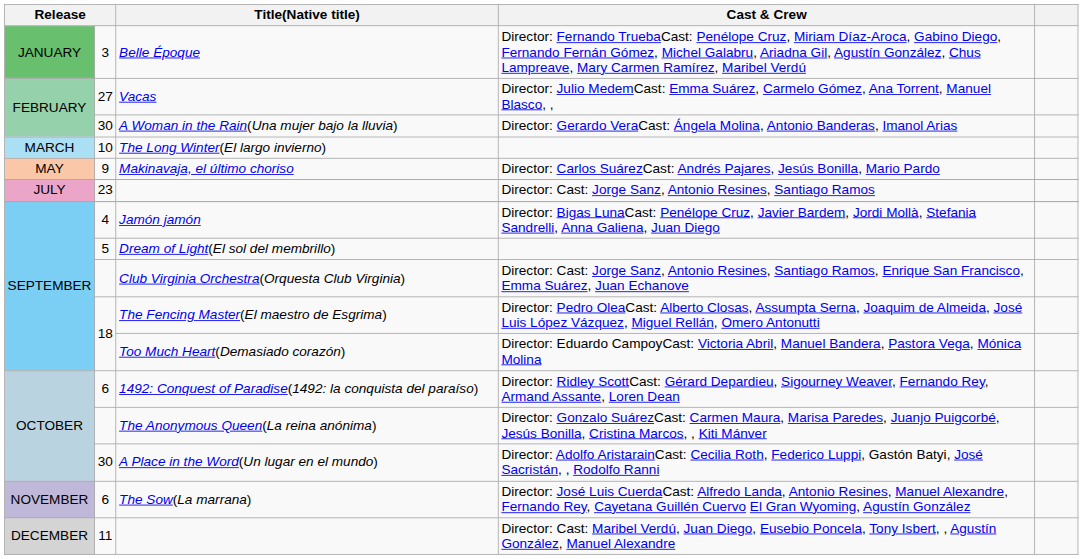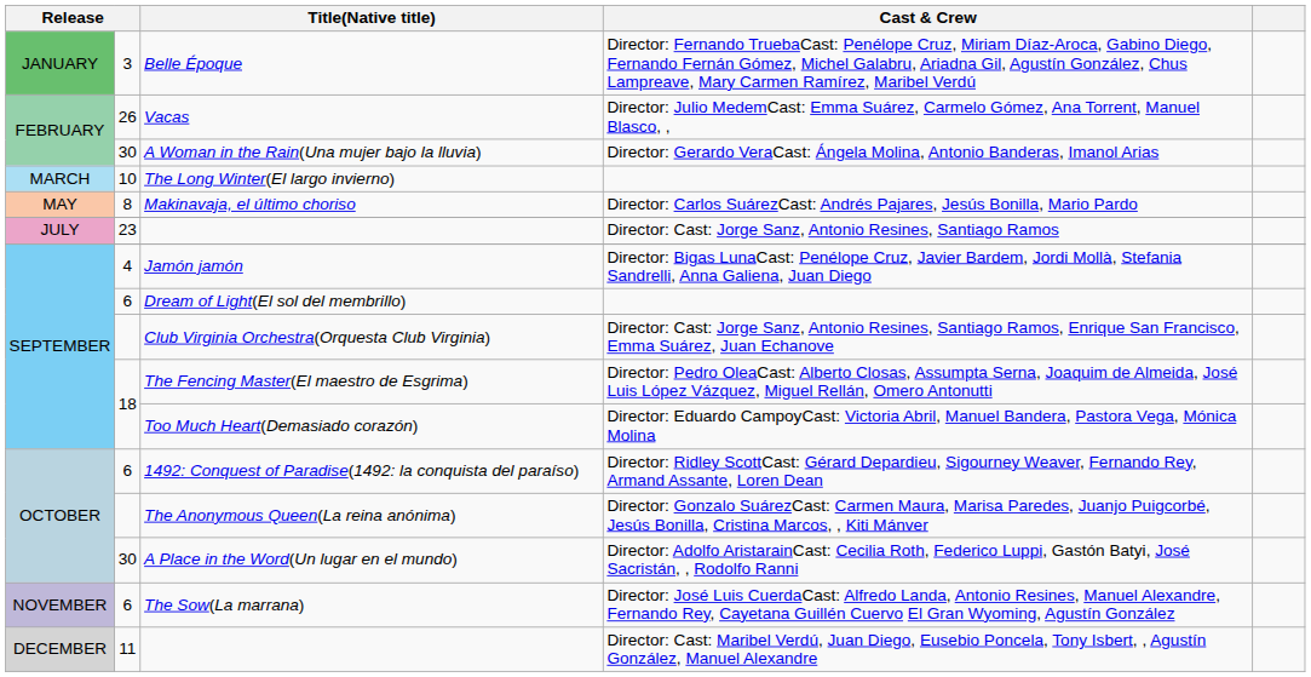Vacas | column 2: 27 -> 26
Makinavaja, el último choriso | column 2: 9 -> 8
Dream of Light(El sol del membrillo) | column 2: 5 -> 6
